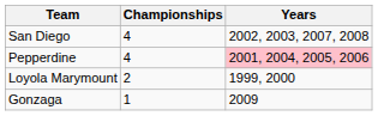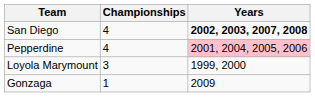San Diego | Years: normal -> bold
Loyola Marymount | Championships: 2 -> 3
